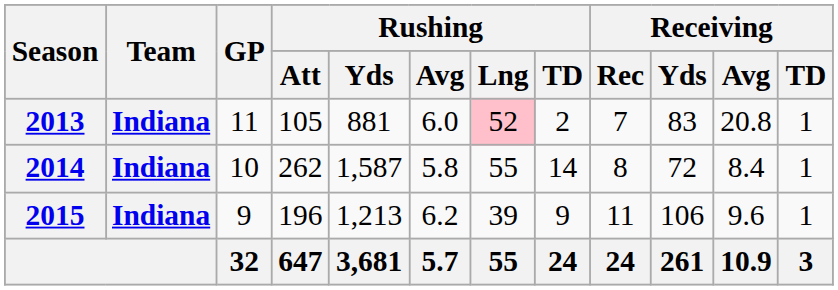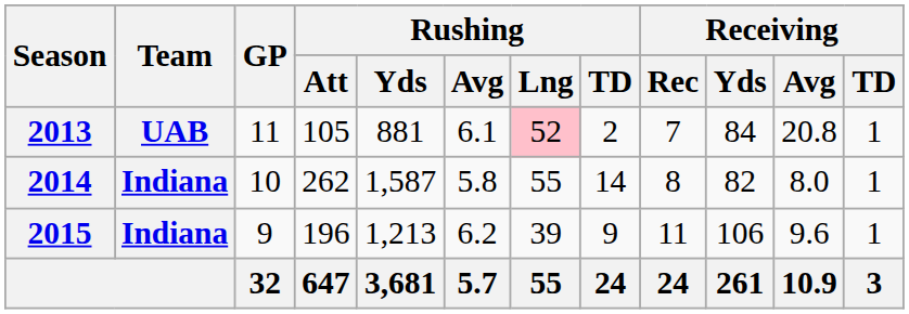2013 | Team: Indiana -> UAB
2013 | Rushing / Avg: 6.0 -> 6.1
2013 | Receiving / Yds: 83 -> 84
2014 | Receiving / Yds: 72 -> 82
2014 | Receiving / Avg: 8.4 -> 8.0
